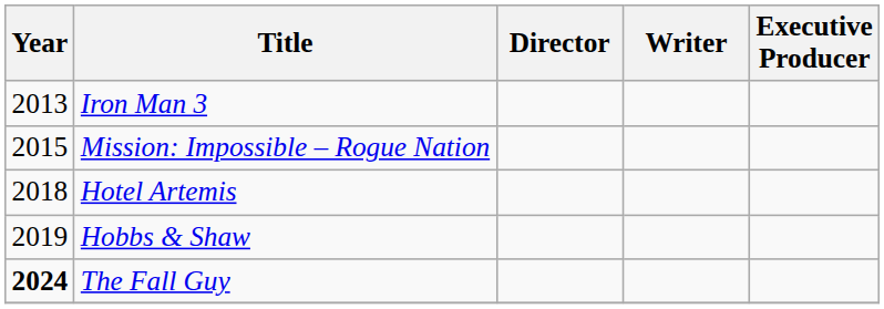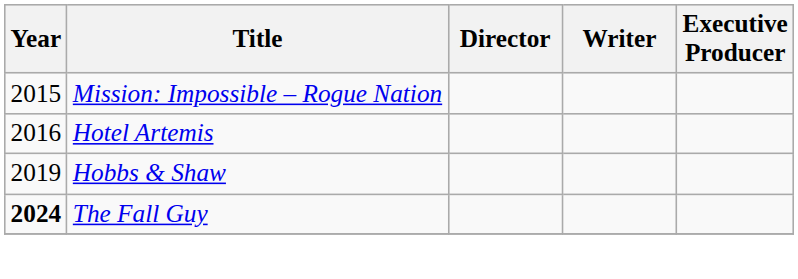- row: 2013 | Iron Man 3
Hotel Artemis | Year: 2018 -> 2016
